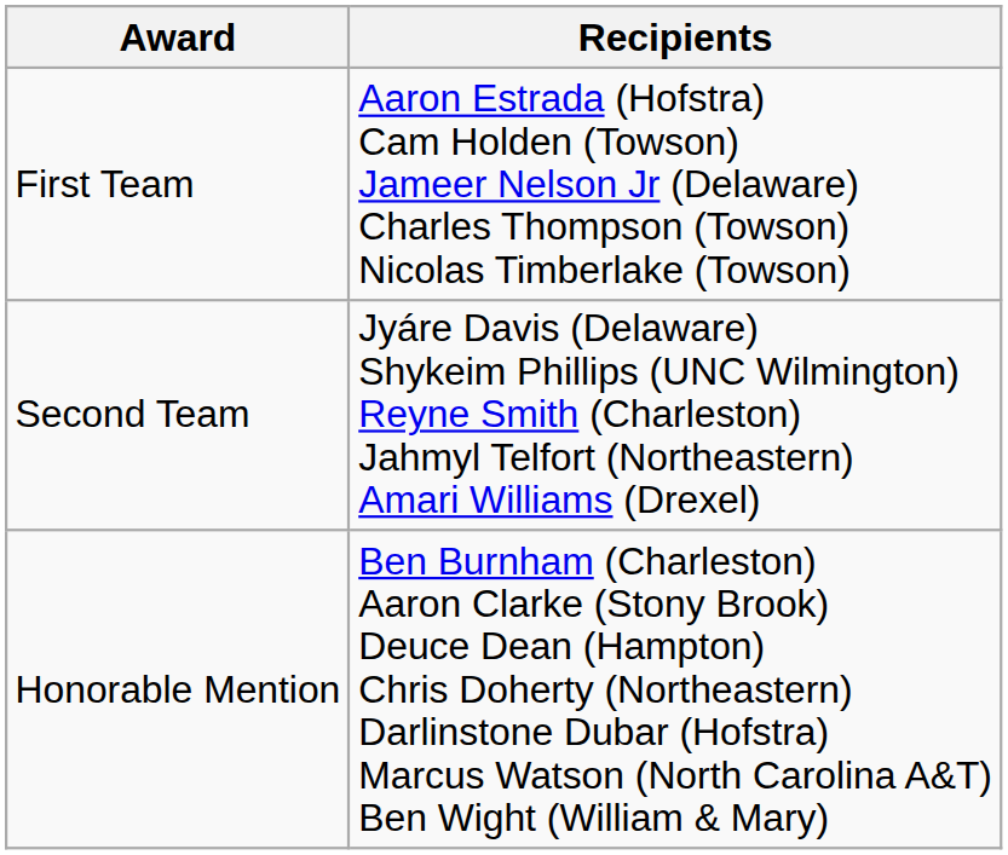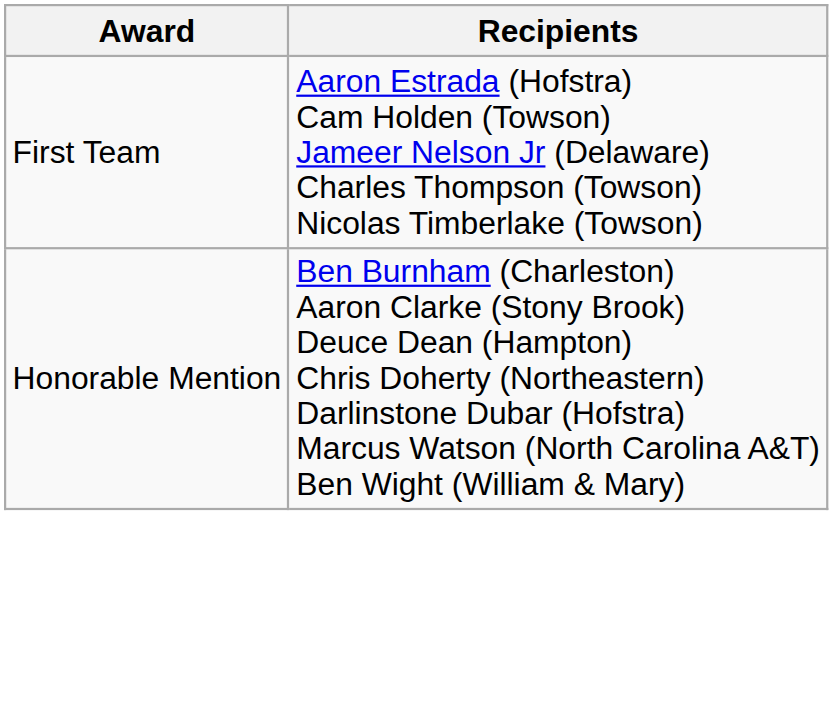- row: Second Team | Jyáre Davis (Delaware) Shykeim Phillips (UNC Wilmington) Reyne Smith (Charleston) Jahmyl Telfort (Northeastern) Amari Williams (Drexel)
